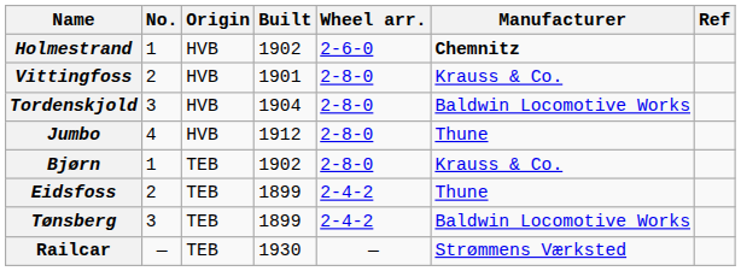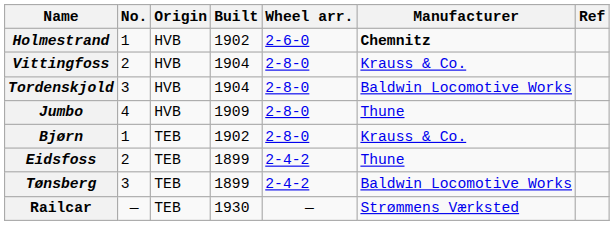Vittingfoss | Built: 1901 -> 1904
Jumbo | Built: 1912 -> 1909
